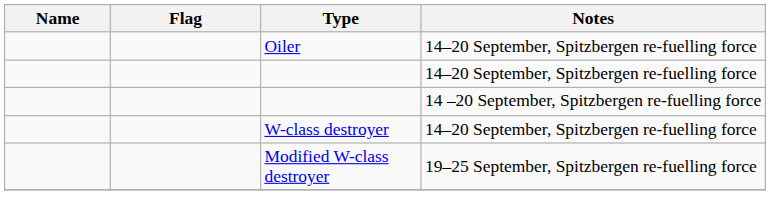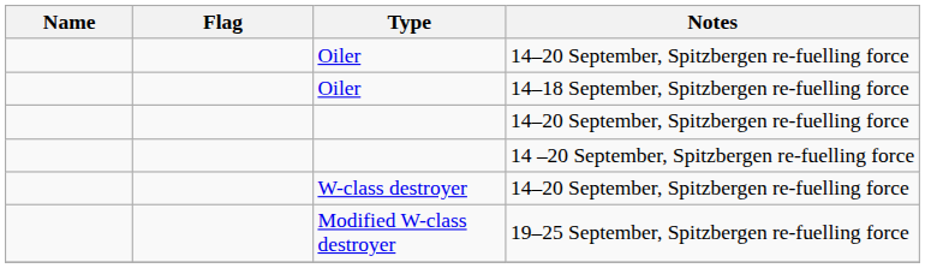+ row: Oiler | 14–18 September, Spitzbergen re-fuelling force
